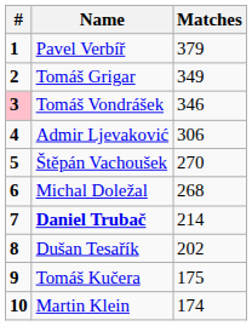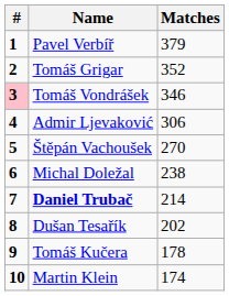Tomáš Grigar | Matches: 349 -> 352
Michal Doležal | Matches: 268 -> 238
Tomáš Kučera | Matches: 175 -> 178
